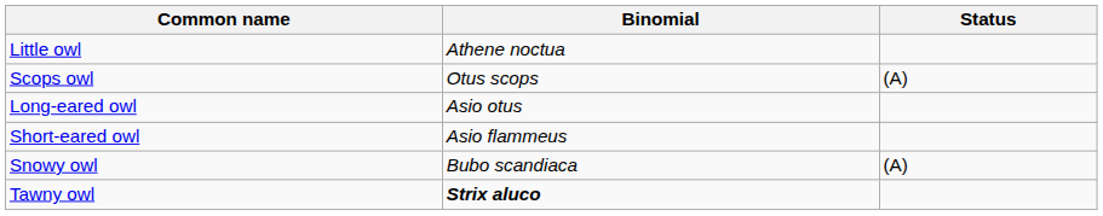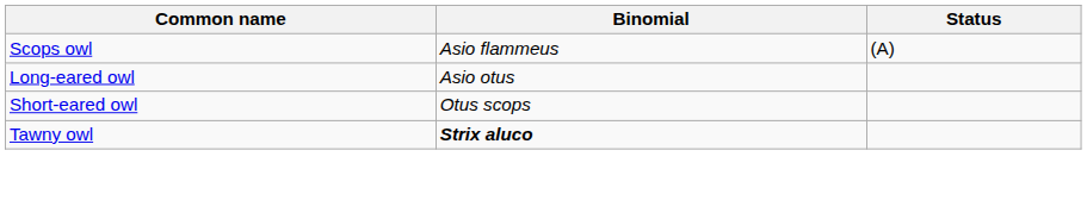- row: Little owl | Athene noctua
Scops owl | Binomial: Otus scops -> Asio flammeus
Short-eared owl | Binomial: Asio flammeus -> Otus scops
- row: Snowy owl | Bubo scandiaca | (A)
